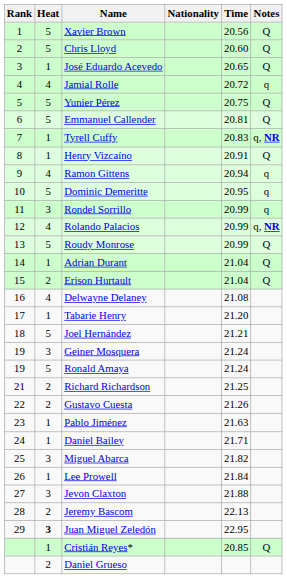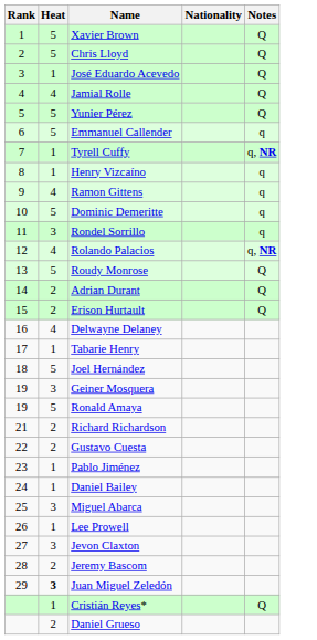- column: Time | 20.56 | 20.60 | 20.65 | 20.72 | 20.75 | 20.81 | 20.83 | 20.91 | 20.94 | 20.95 | 20.99 | 20.99 | 20.99 | 21.04 | 21.04 | 21.08 | 21.20 | 21.21 | 21.24 | 21.24 | 21.25 | 21.26 | 21.63 | 21.71 | 21.82 | 21.84 | 21.88 | 22.13 | 22.95 | 20.85
Jamial Rolle | Notes: q -> Q
Emmanuel Callender | Notes: Q -> q
Henry Vizcaíno | Notes: Q -> q
Adrian Durant | Heat: 1 -> 2
